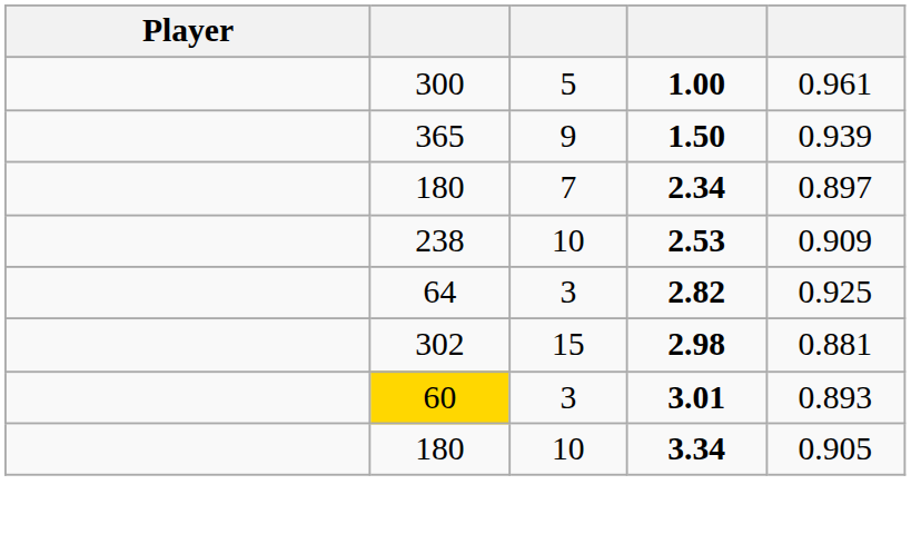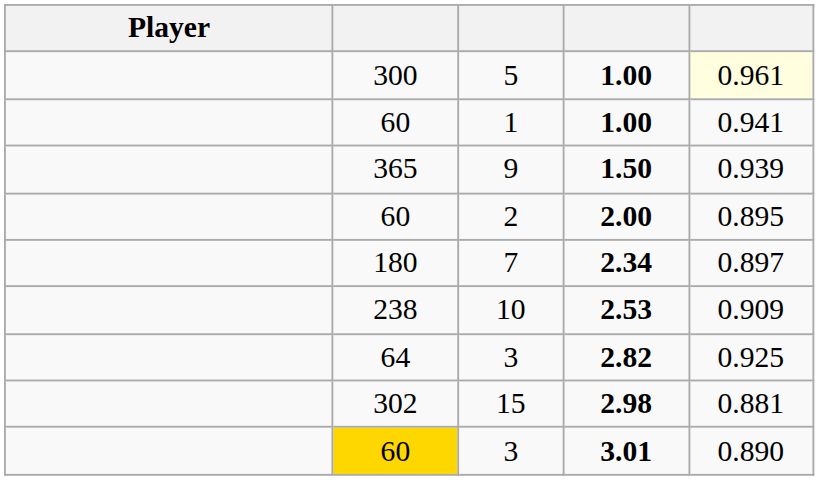5 / 1.00 | column 5: no background -> lightyellow background
+ row: 60 | 1 | 1.00 | 0.941
+ row: 60 | 2 | 2.00 | 0.895
3.01 | column 5: 0.893 -> 0.890
- row: 180 | 10 | 3.34 | 0.905
